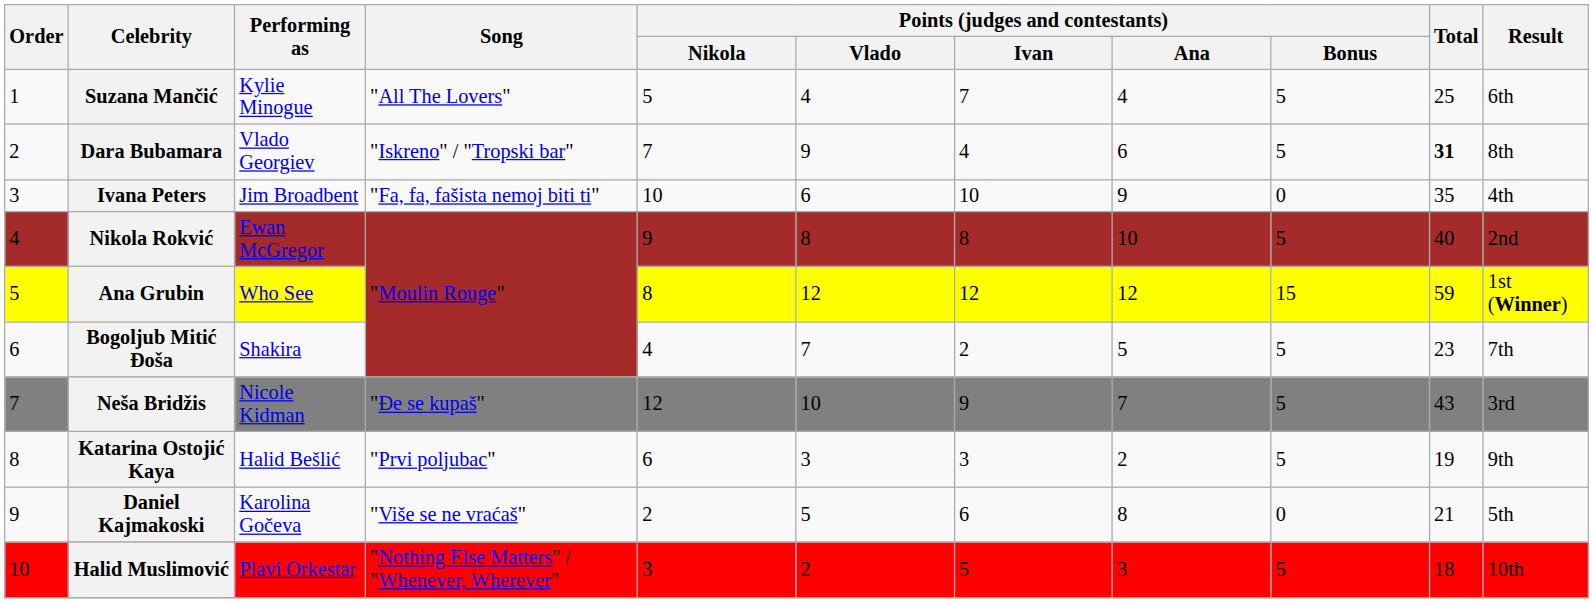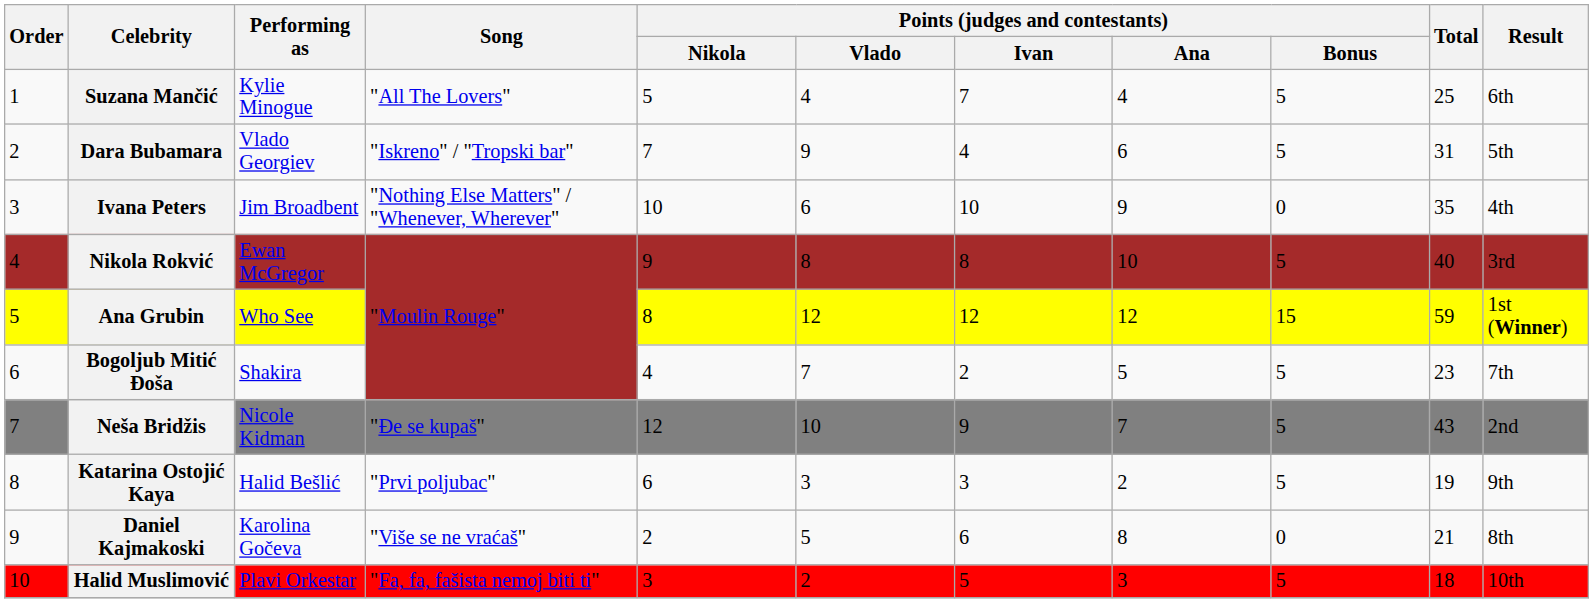Dara Bubamara | Total: bold -> normal
Dara Bubamara | Result: 8th -> 5th
Ivana Peters | Song: "Fa, fa, fašista nemoj biti ti" -> "Nothing Else Matters" / "Whenever, Wherever"
Nikola Rokvić | Result: 2nd -> 3rd
Neša Bridžis | Result: 3rd -> 2nd
Daniel Kajmakoski | Result: 5th -> 8th
Halid Muslimović | Song: "Nothing Else Matters" / "Whenever, Wherever" -> "Fa, fa, fašista nemoj biti ti"
